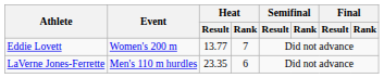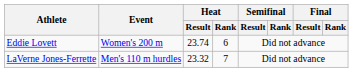Eddie Lovett | Heat / Result: 13.77 -> 23.74
Eddie Lovett | Heat / Rank: 7 -> 6
LaVerne Jones-Ferrette | Heat / Result: 23.35 -> 23.32
LaVerne Jones-Ferrette | Heat / Rank: 6 -> 7
